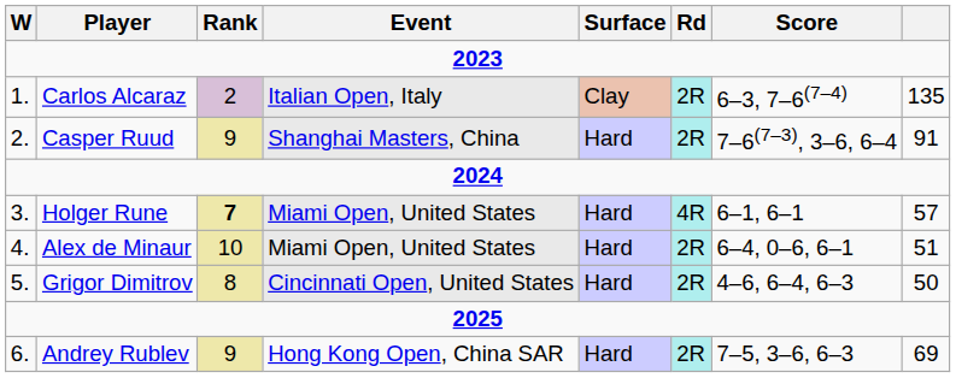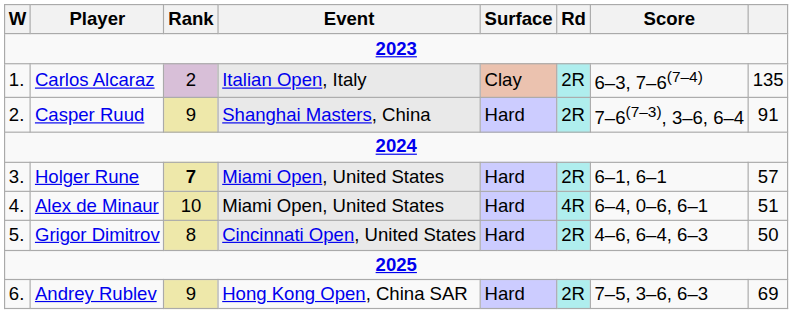Holger Rune | Rd: 4R -> 2R
Alex de Minaur | Rd: 2R -> 4R
